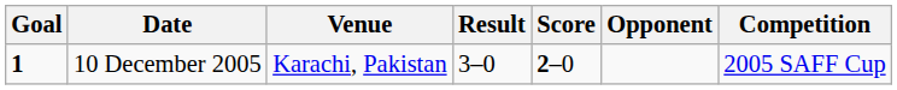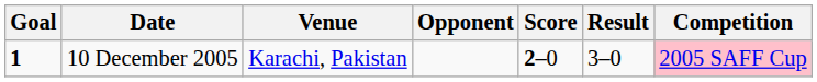columns swapped: Opponent <-> Result
10 December 2005 | Competition: no background -> pink background
